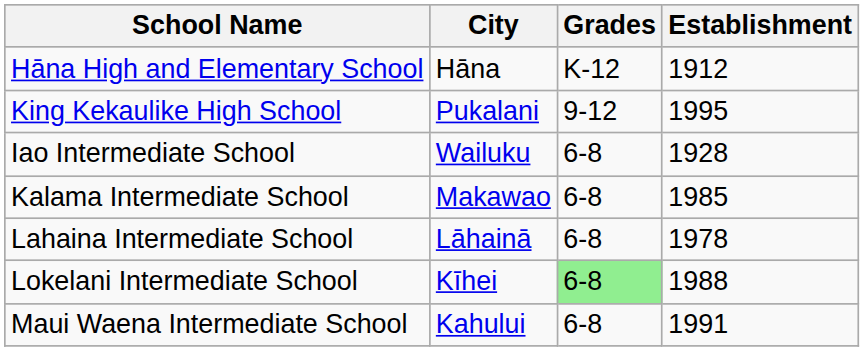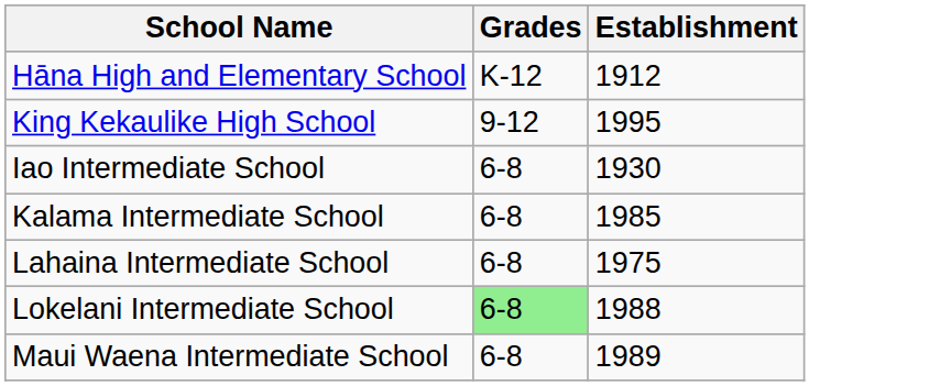- column: City | Hāna | Pukalani | Wailuku | Makawao | Lāhainā | Kīhei | Kahului
Iao Intermediate School | Establishment: 1928 -> 1930
Lahaina Intermediate School | Establishment: 1978 -> 1975
Maui Waena Intermediate School | Establishment: 1991 -> 1989
